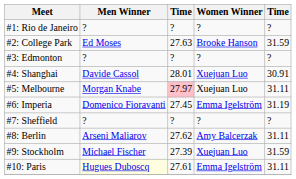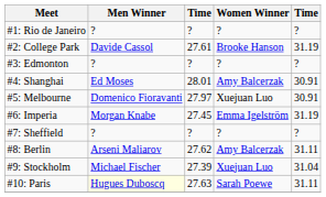#2: College Park | Men Winner: Ed Moses -> Davide Cassol
#2: College Park | column 3: 27.63 -> 27.61
#2: College Park | column 5: 31.59 -> 31.19
#4: Shanghai | Men Winner: Davide Cassol -> Ed Moses
#4: Shanghai | Women Winner: Xuejuan Luo -> Amy Balcerzak
#5: Melbourne | Men Winner: Morgan Knabe -> Domenico Fioravanti
#5: Melbourne | column 3: pink background -> no background
#5: Melbourne | column 5: 31.11 -> 30.91
#6: Imperia | Men Winner: Domenico Fioravanti -> Morgan Knabe
#9: Stockholm | column 5: 31.59 -> 31.04
#10: Paris | column 3: 27.61 -> 27.63
#10: Paris | Women Winner: Emma Igelström -> Sarah Poewe
